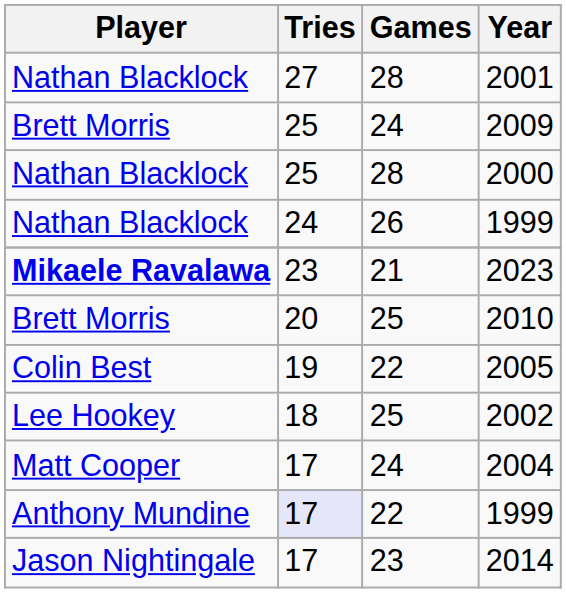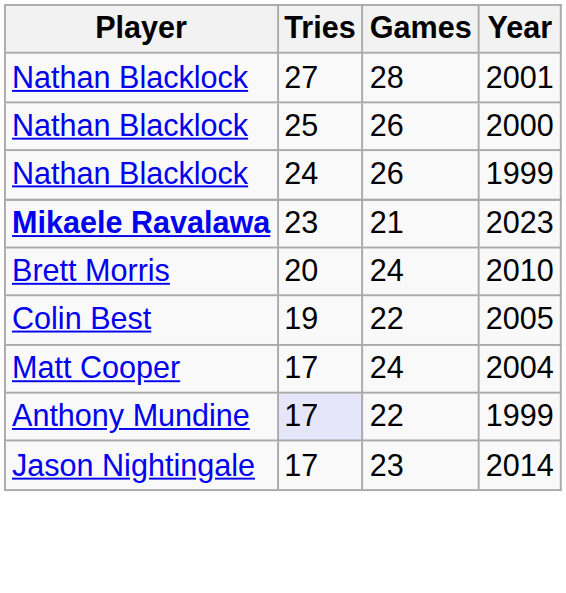- row: Brett Morris | 25 | 24 | 2009
2000 | Games: 28 -> 26
2010 | Games: 25 -> 24
- row: Lee Hookey | 18 | 25 | 2002
